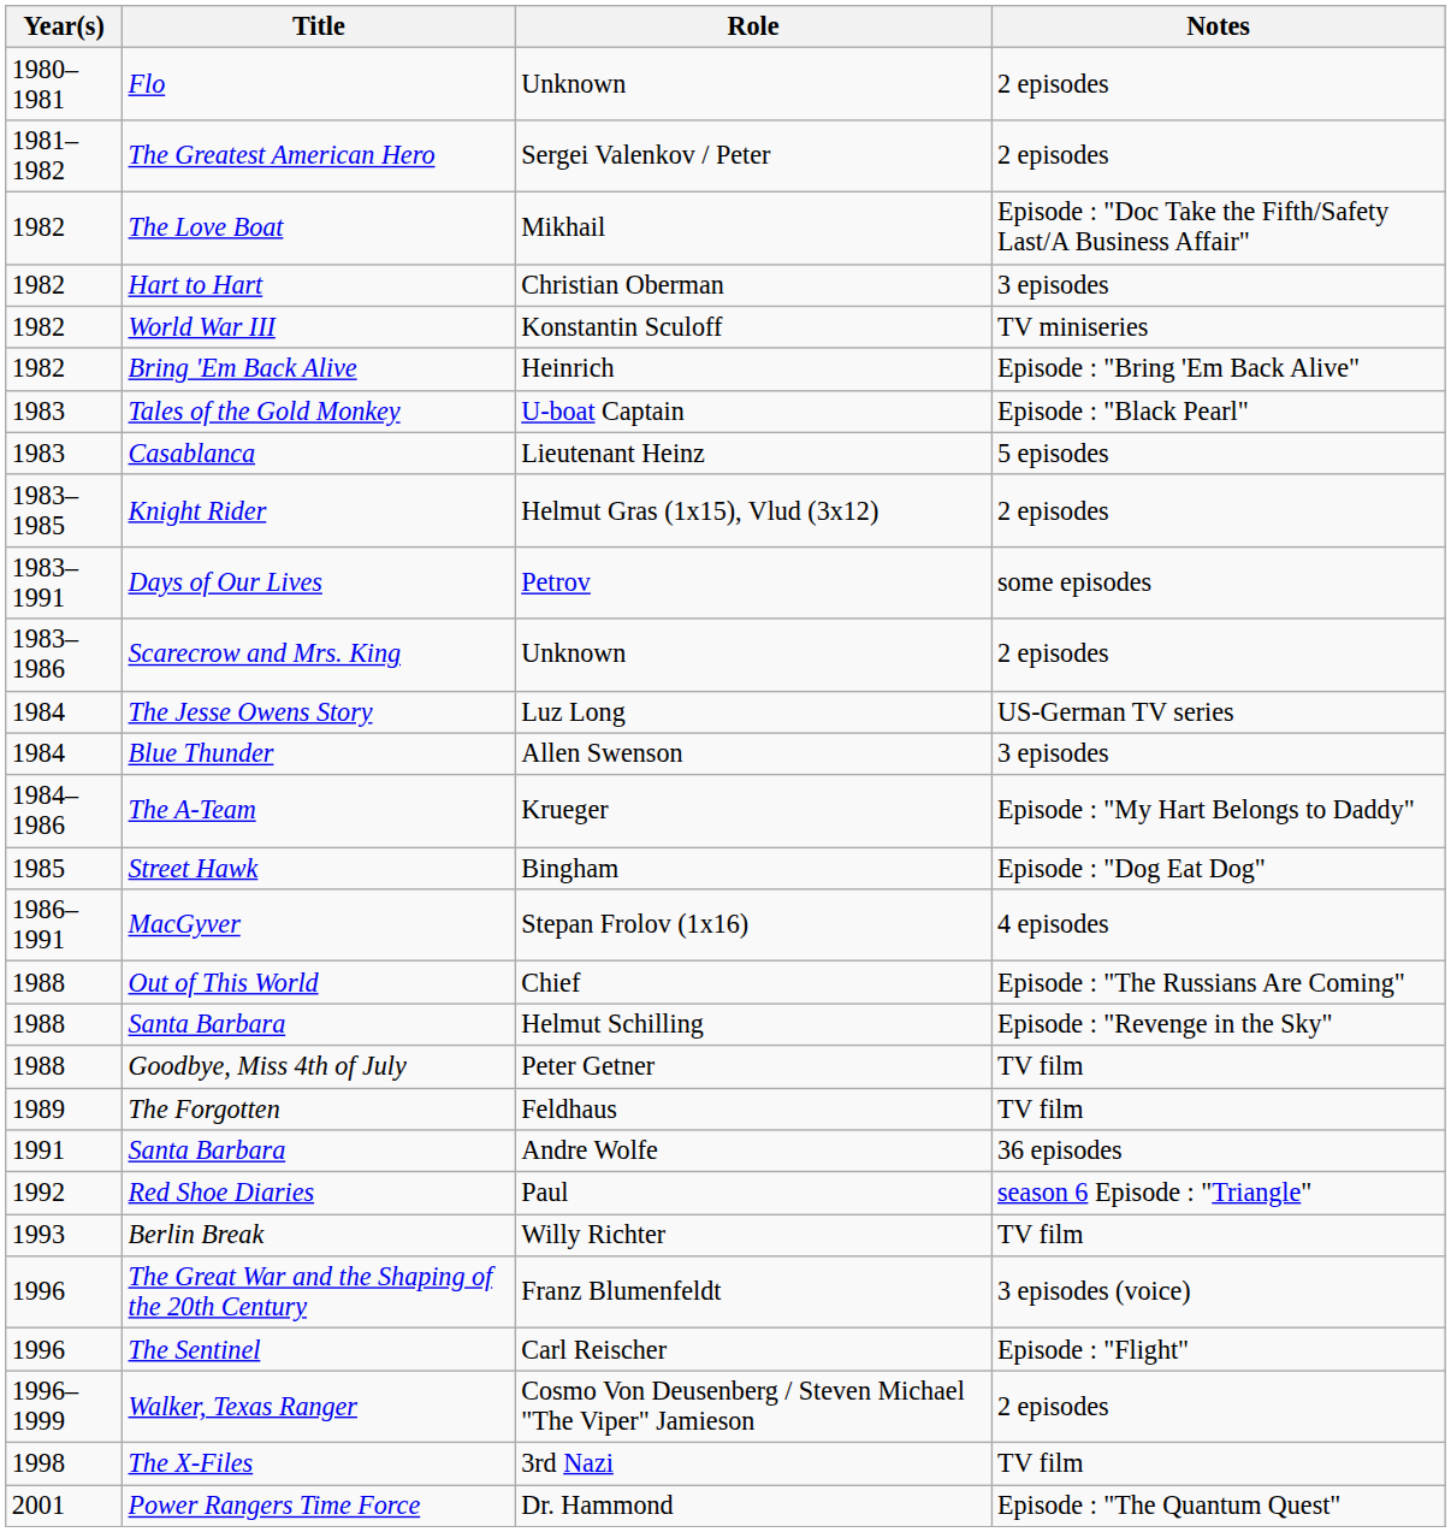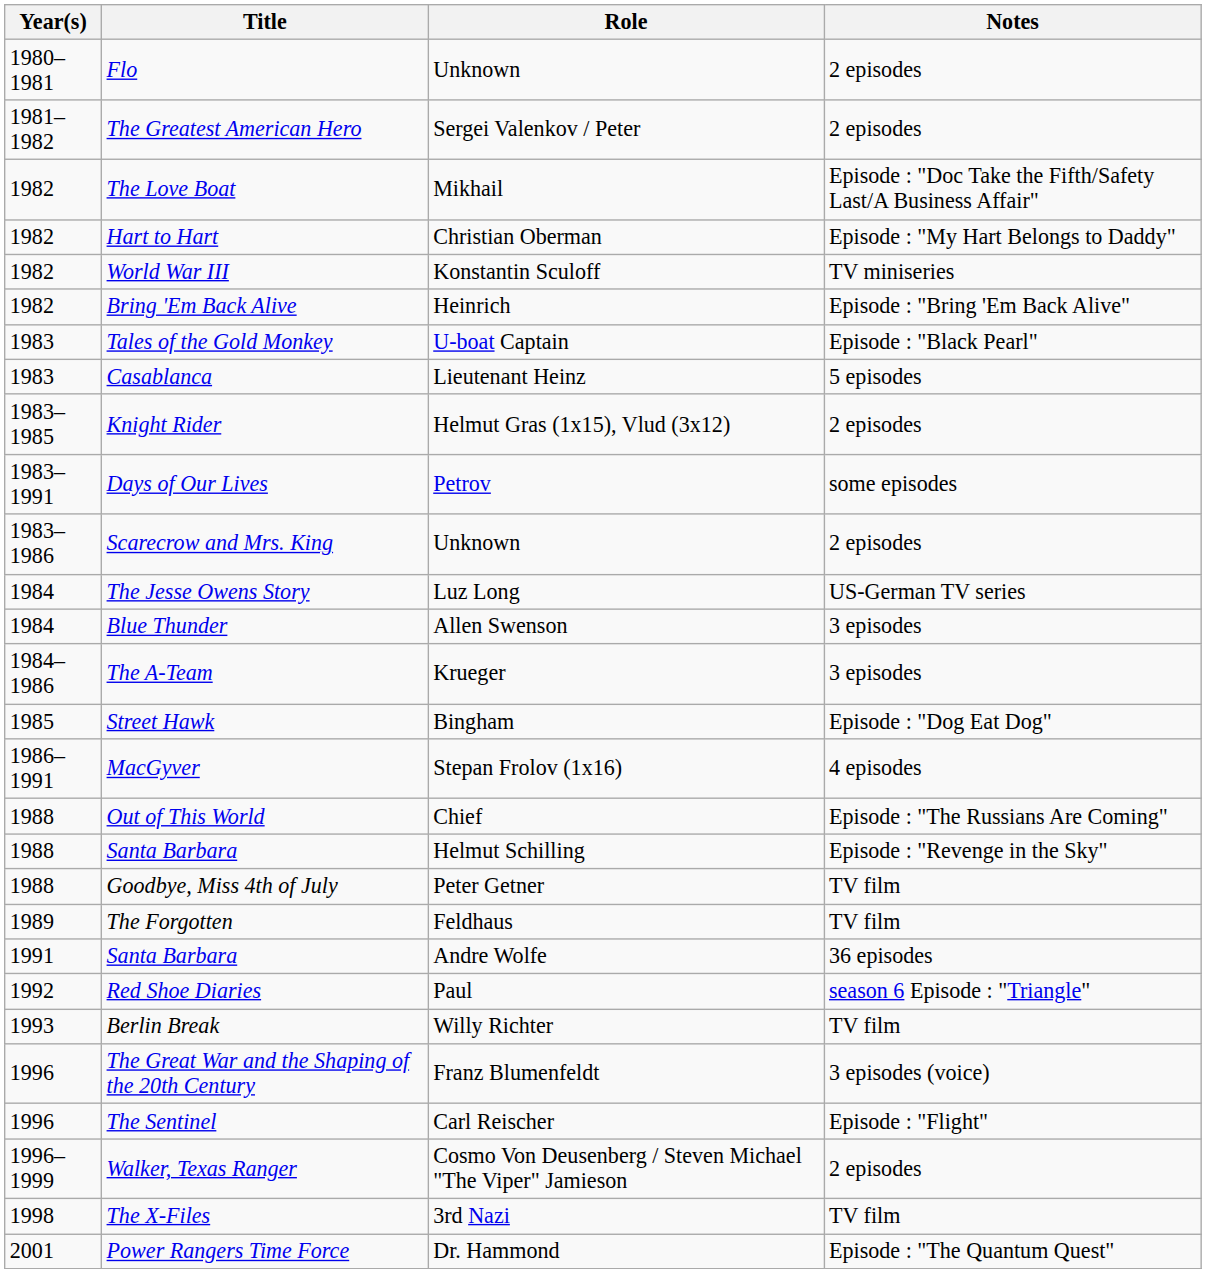Hart to Hart | Notes: 3 episodes -> Episode : "My Hart Belongs to Daddy"
The A-Team | Notes: Episode : "My Hart Belongs to Daddy" -> 3 episodes
